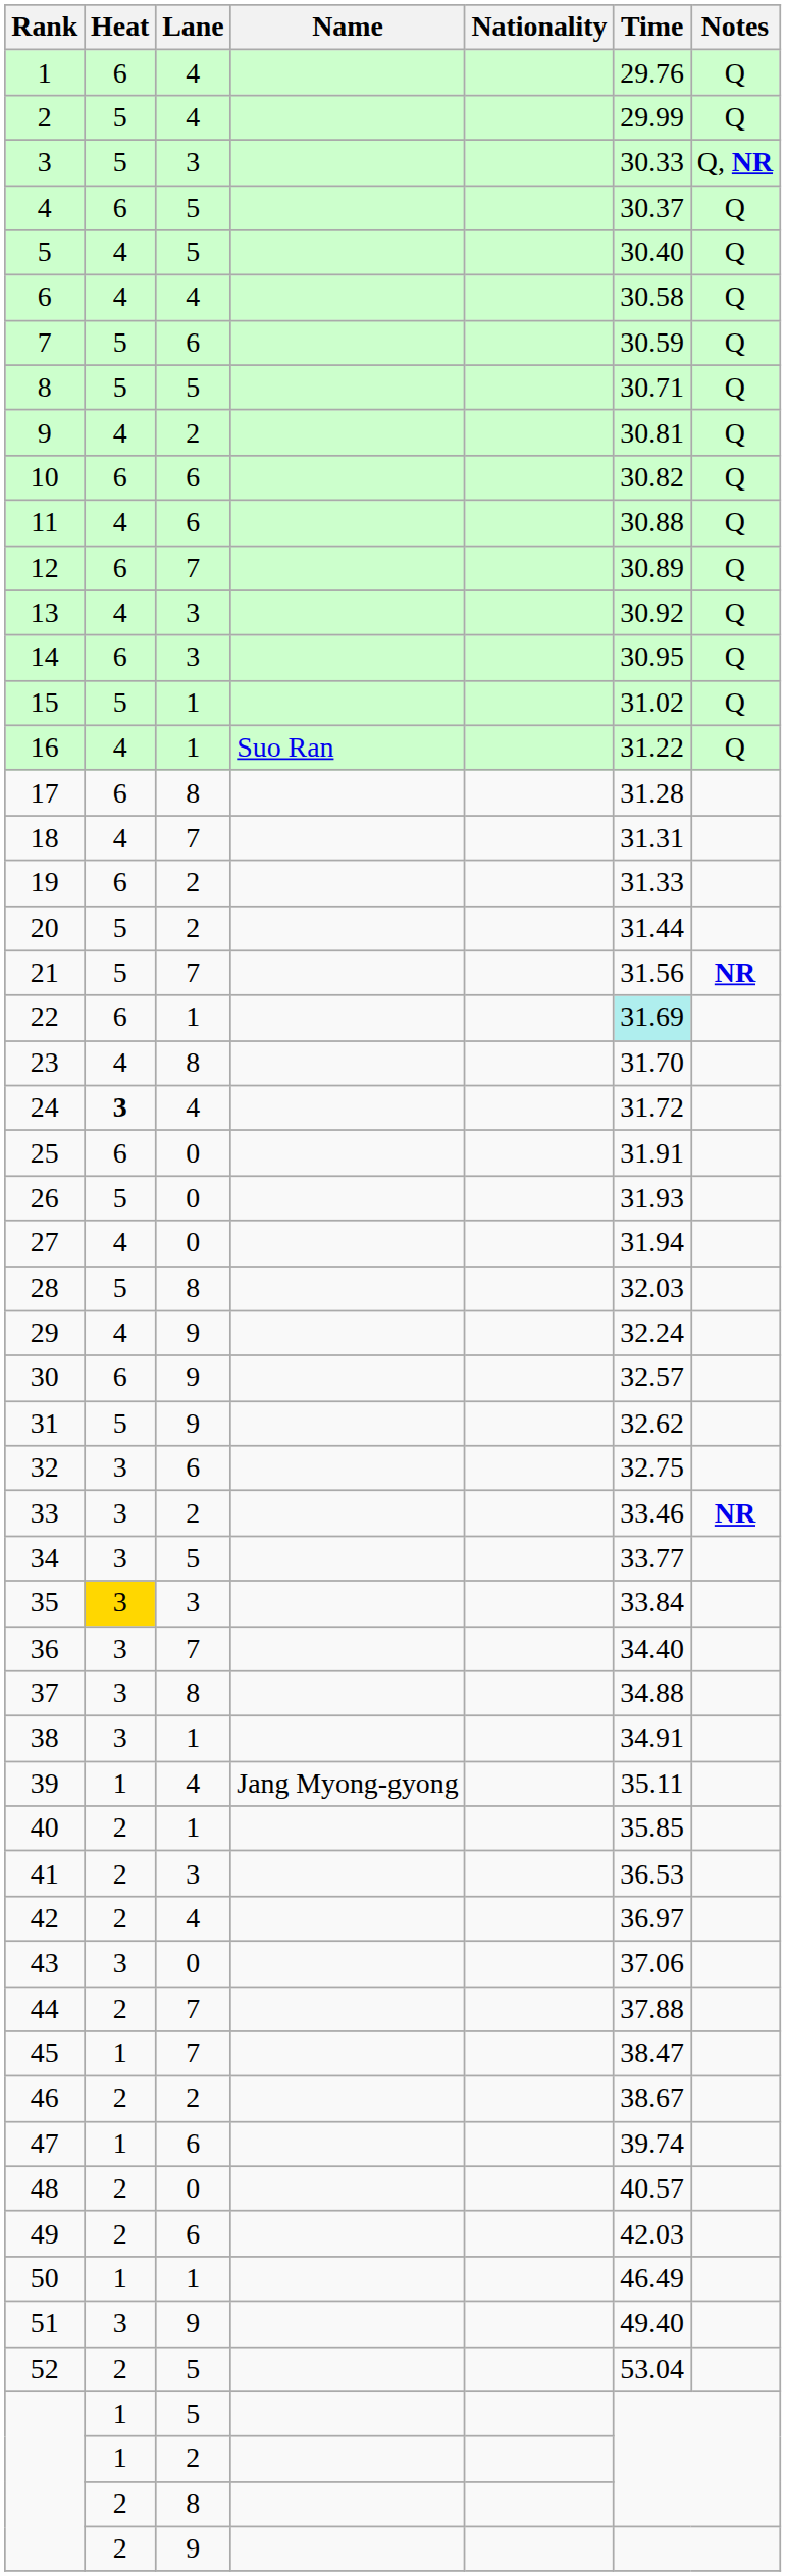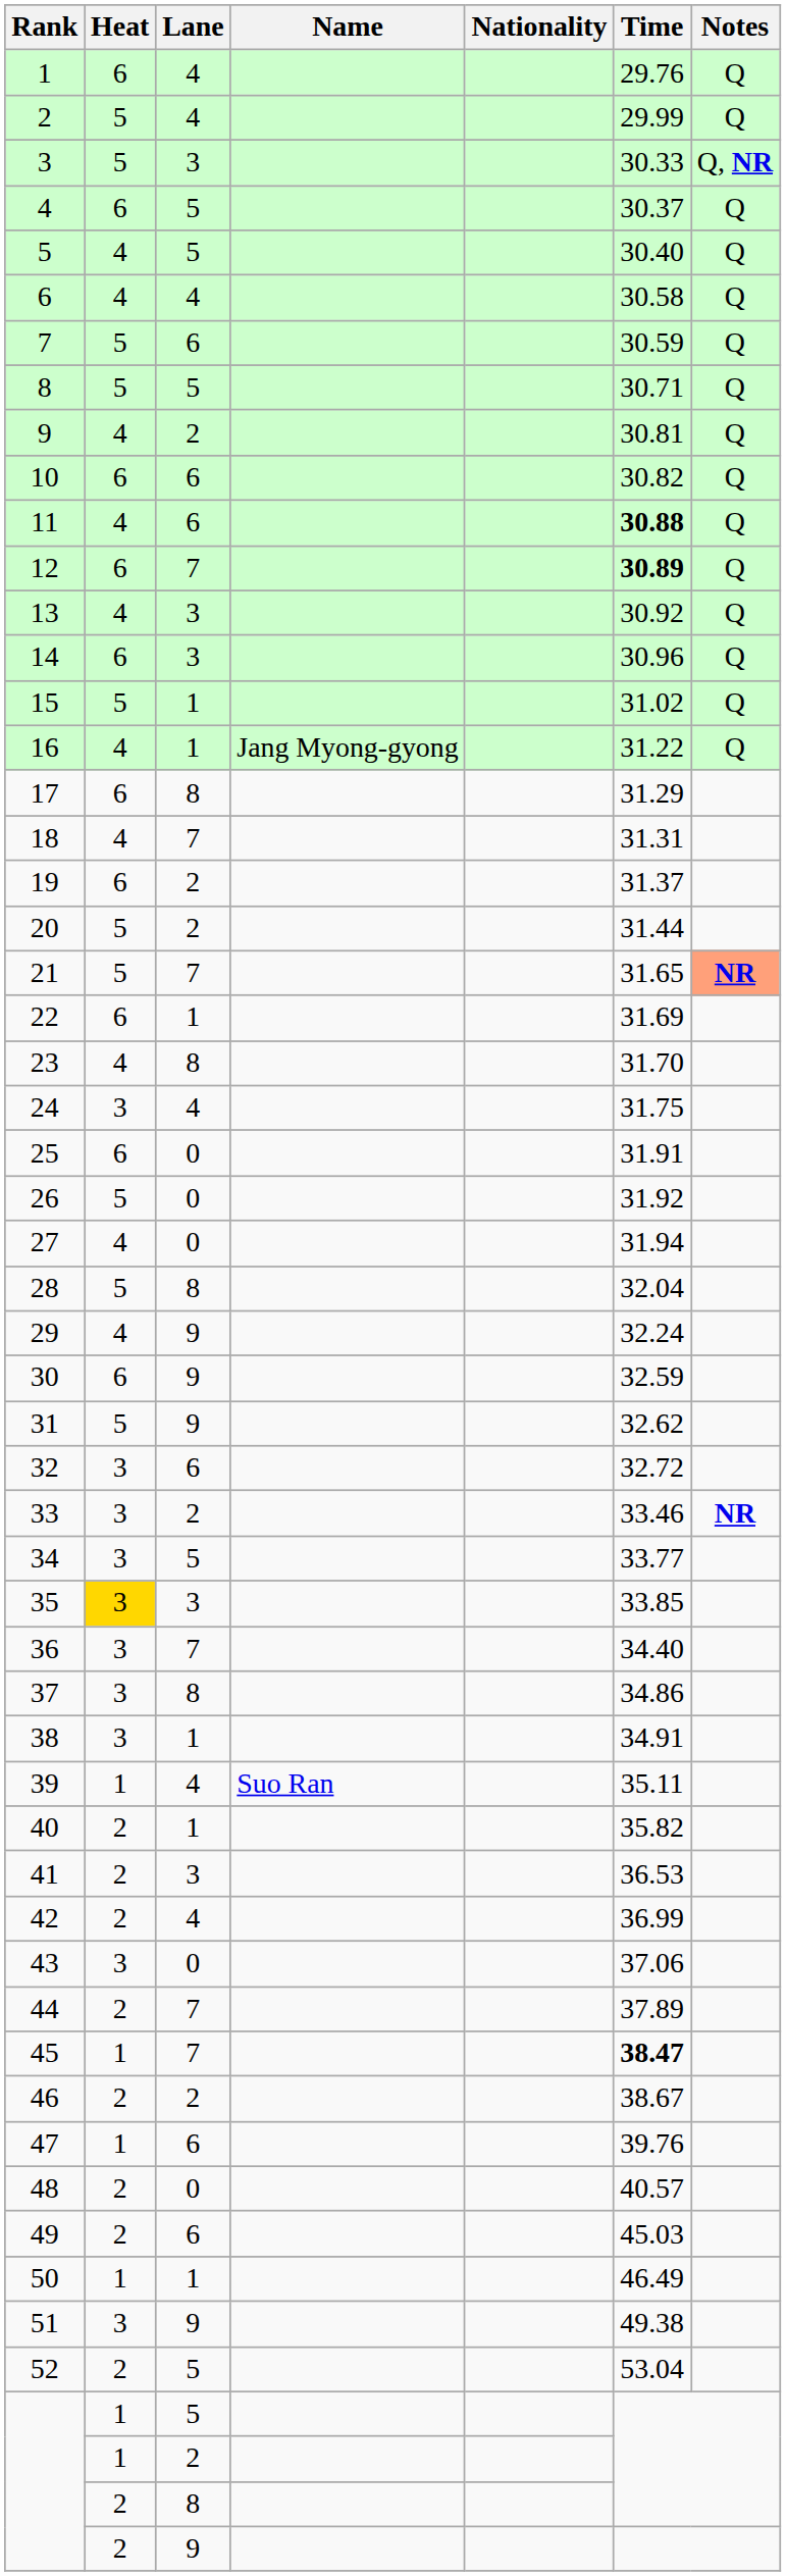11 | Time: normal -> bold
12 | Time: normal -> bold
14 | Time: 30.95 -> 30.96
16 | Name: Suo Ran -> Jang Myong-gyong
17 | Time: 31.28 -> 31.29
19 | Time: 31.33 -> 31.37
21 | Time: 31.56 -> 31.65
21 | Notes: no background -> lightsalmon background
22 | Time: paleturquoise background -> no background
24 | Heat: bold -> normal
24 | Time: 31.72 -> 31.75
26 | Time: 31.93 -> 31.92
28 | Time: 32.03 -> 32.04
30 | Time: 32.57 -> 32.59
32 | Time: 32.75 -> 32.72
35 | Time: 33.84 -> 33.85
37 | Time: 34.88 -> 34.86
39 | Name: Jang Myong-gyong -> Suo Ran
40 | Time: 35.85 -> 35.82
42 | Time: 36.97 -> 36.99
44 | Time: 37.88 -> 37.89
45 | Time: normal -> bold
47 | Time: 39.74 -> 39.76
49 | Time: 42.03 -> 45.03
51 | Time: 49.40 -> 49.38
